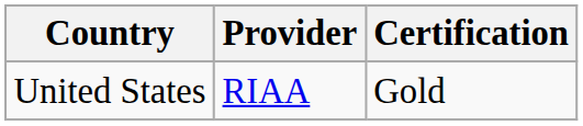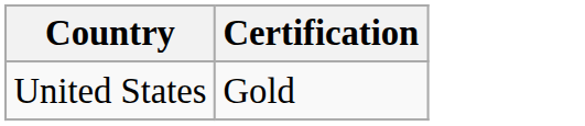- column: Provider | RIAA
